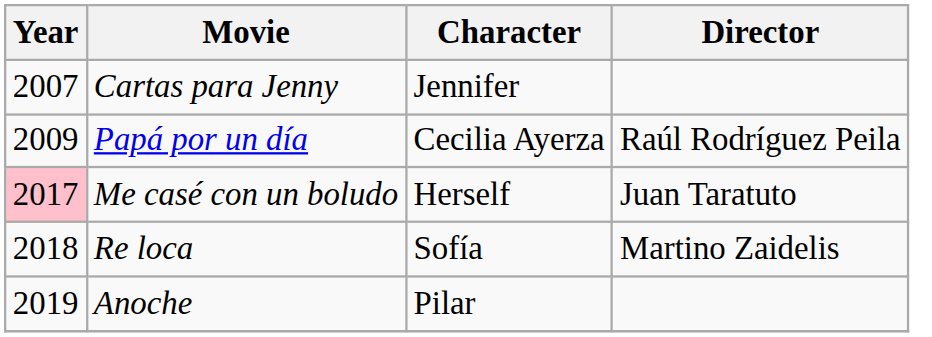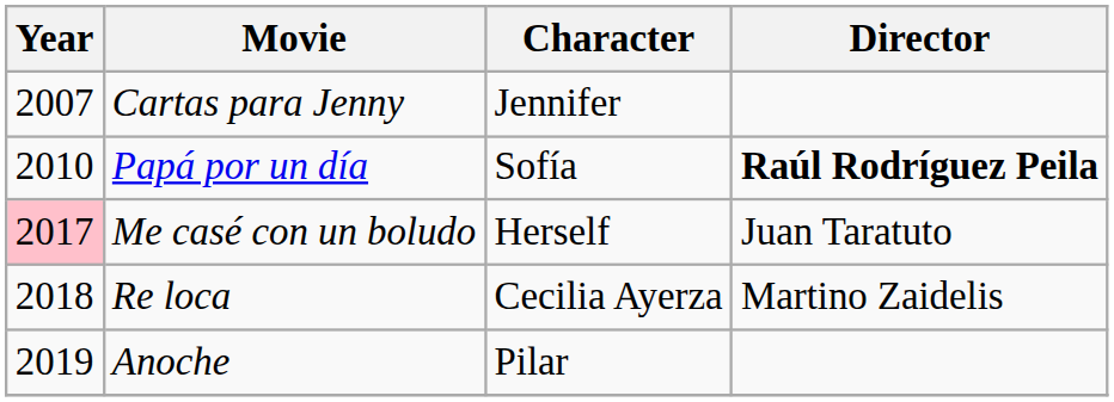Papá por un día | Year: 2009 -> 2010
Papá por un día | Character: Cecilia Ayerza -> Sofía
Papá por un día | Director: normal -> bold
Re loca | Character: Sofía -> Cecilia Ayerza
